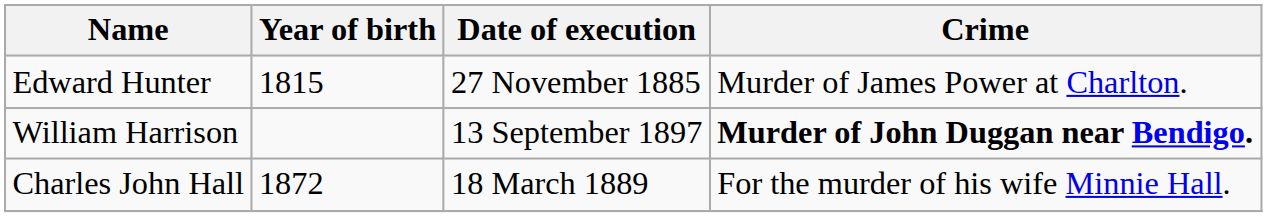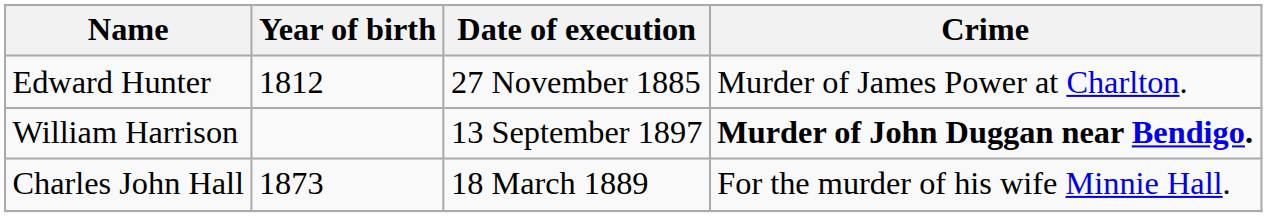Edward Hunter | Year of birth: 1815 -> 1812
Charles John Hall | Year of birth: 1872 -> 1873
